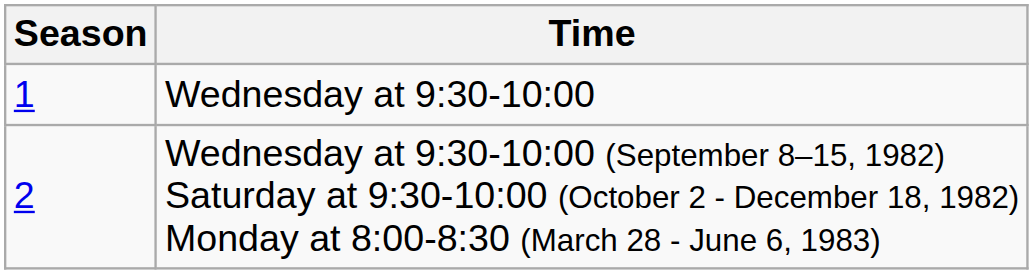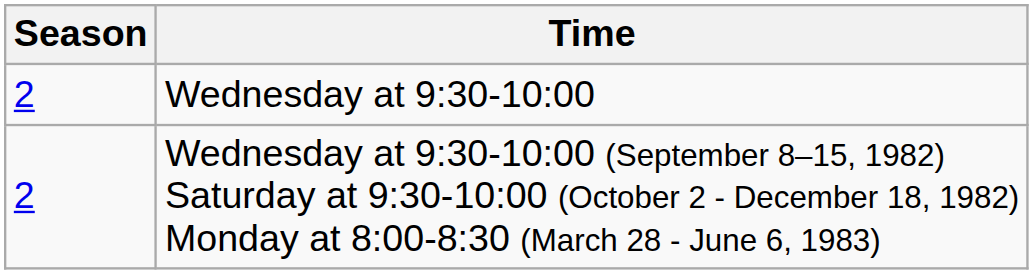Wednesday at 9:30-10:00 | Season: 1 -> 2
